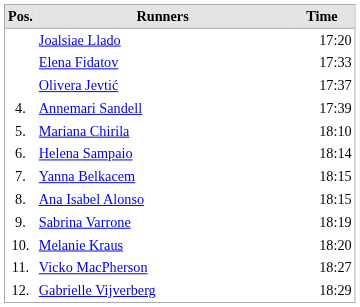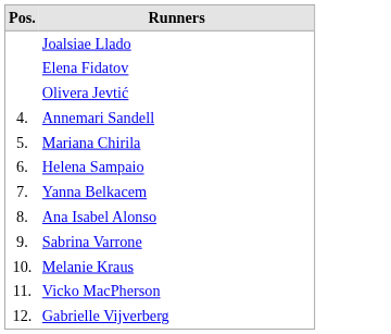- column: Time | 17:20 | 17:33 | 17:37 | 17:39 | 18:10 | 18:14 | 18:15 | 18:15 | 18:19 | 18:20 | 18:27 | 18:29
